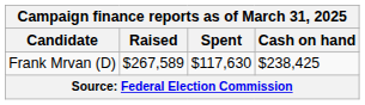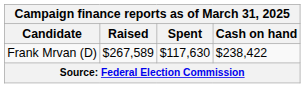Frank Mrvan (D) | Cash on hand: $238,425 -> $238,422
